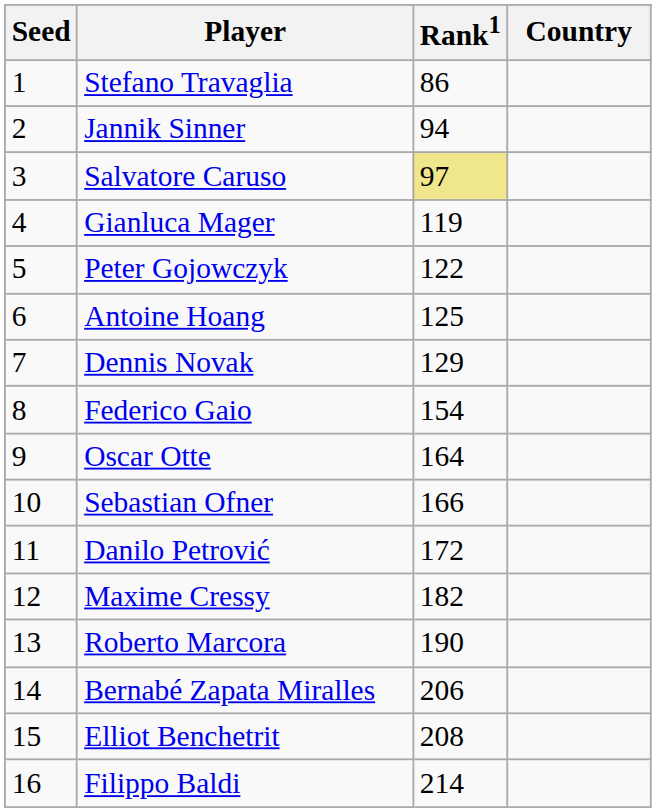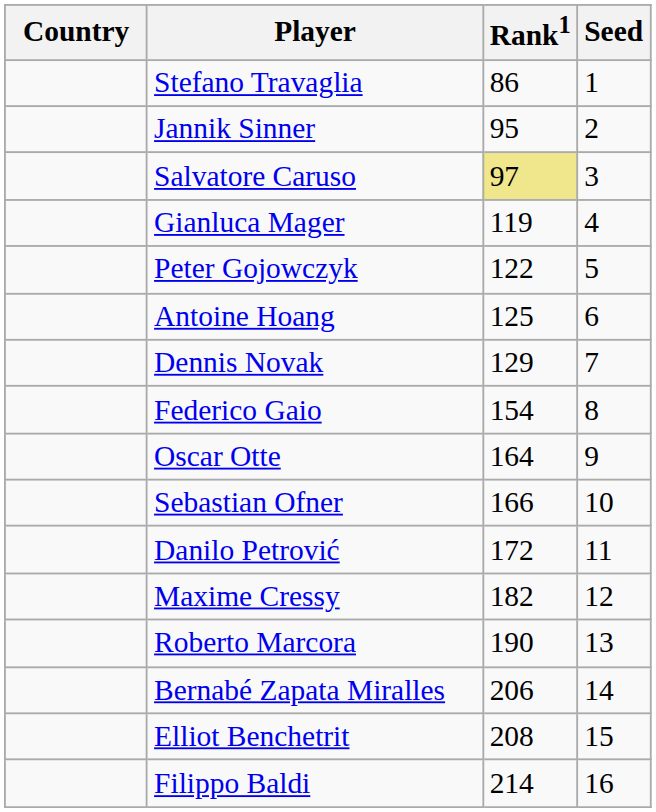columns swapped: Country <-> Seed
Jannik Sinner | Rank1: 94 -> 95
